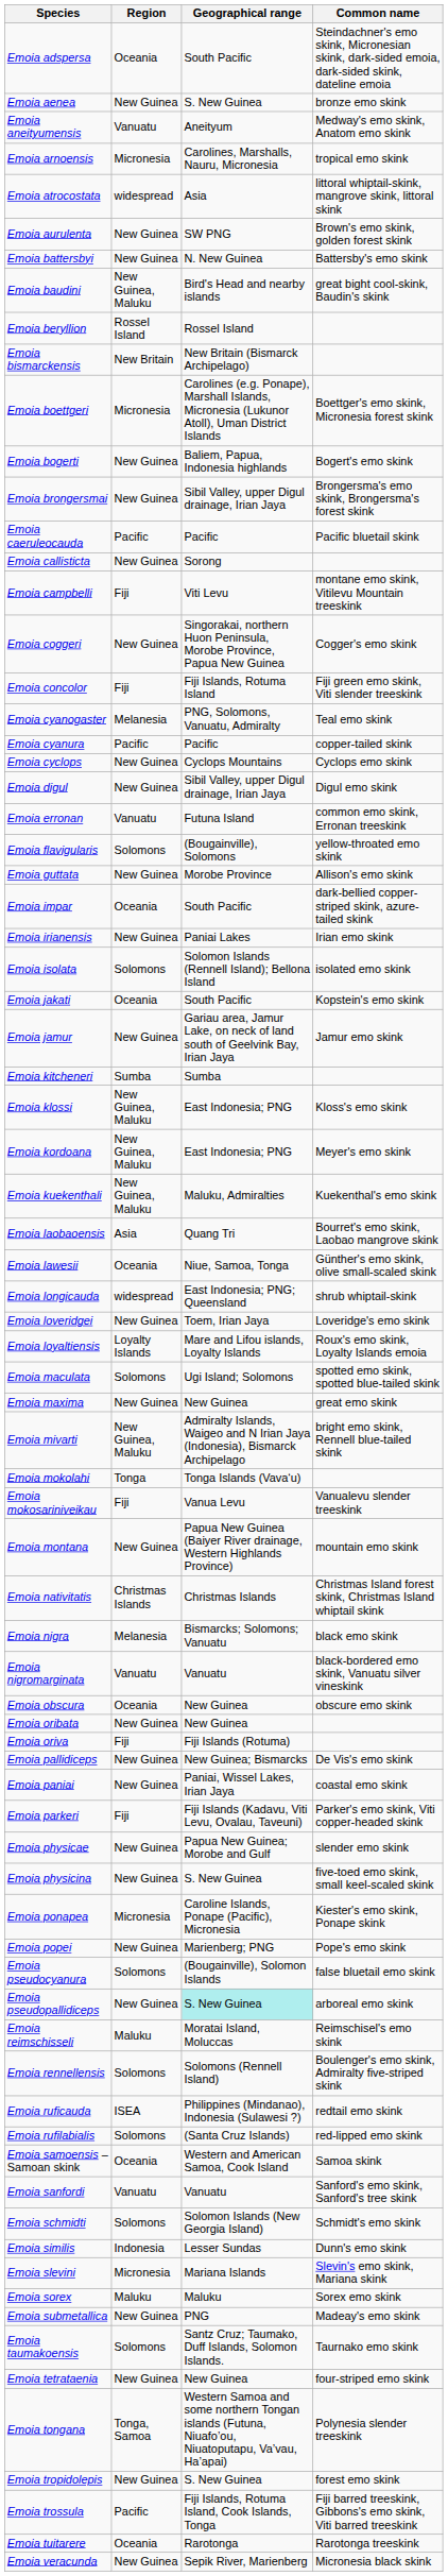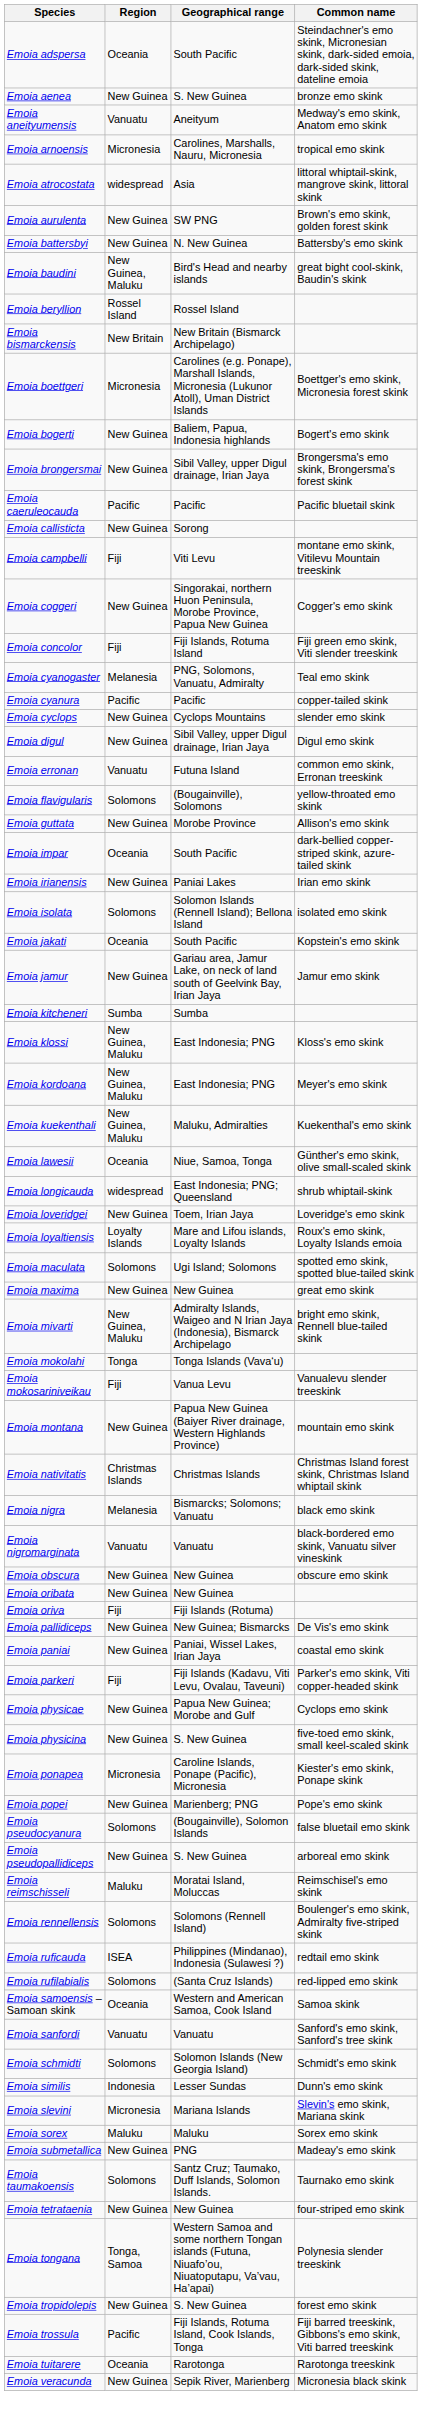Emoia cyclops | Common name: Cyclops emo skink -> slender emo skink
- row: Emoia laobaoensis | Asia | Quang Tri | Bourret's emo skink, Laobao mangrove skink
Emoia obscura | Region: Oceania -> New Guinea
Emoia physicae | Common name: slender emo skink -> Cyclops emo skink
Emoia pseudopallidiceps | Geographical range: paleturquoise background -> no background
